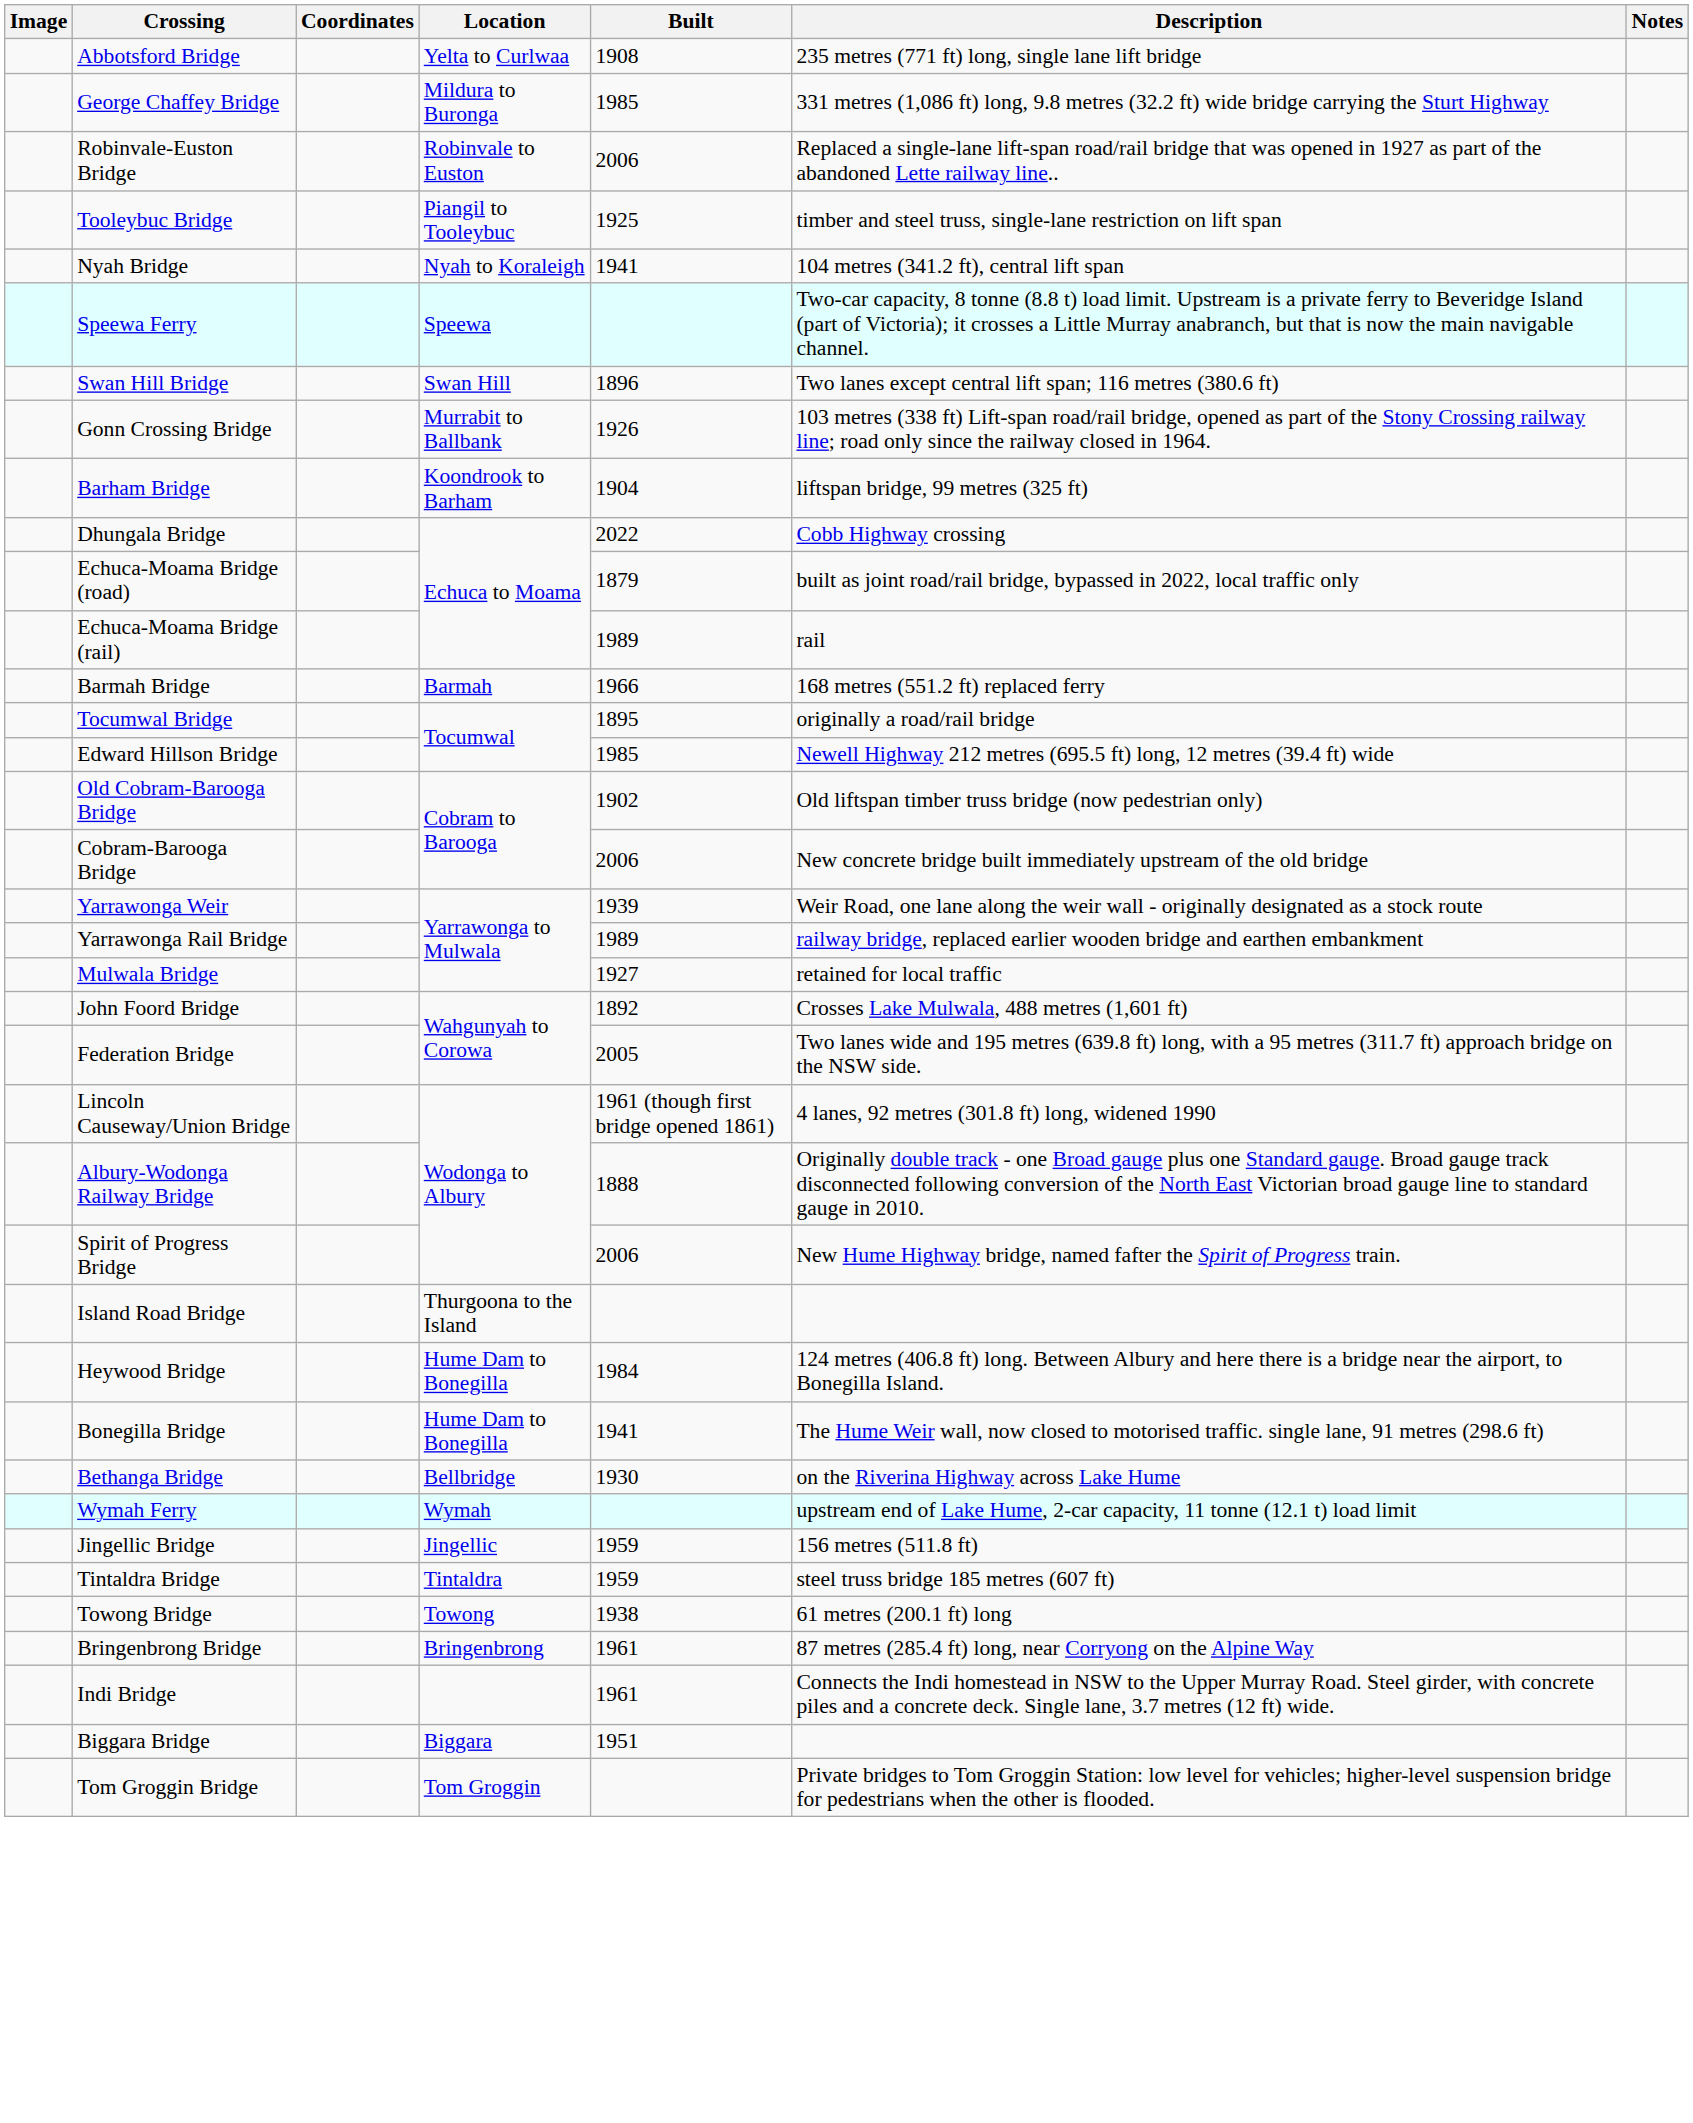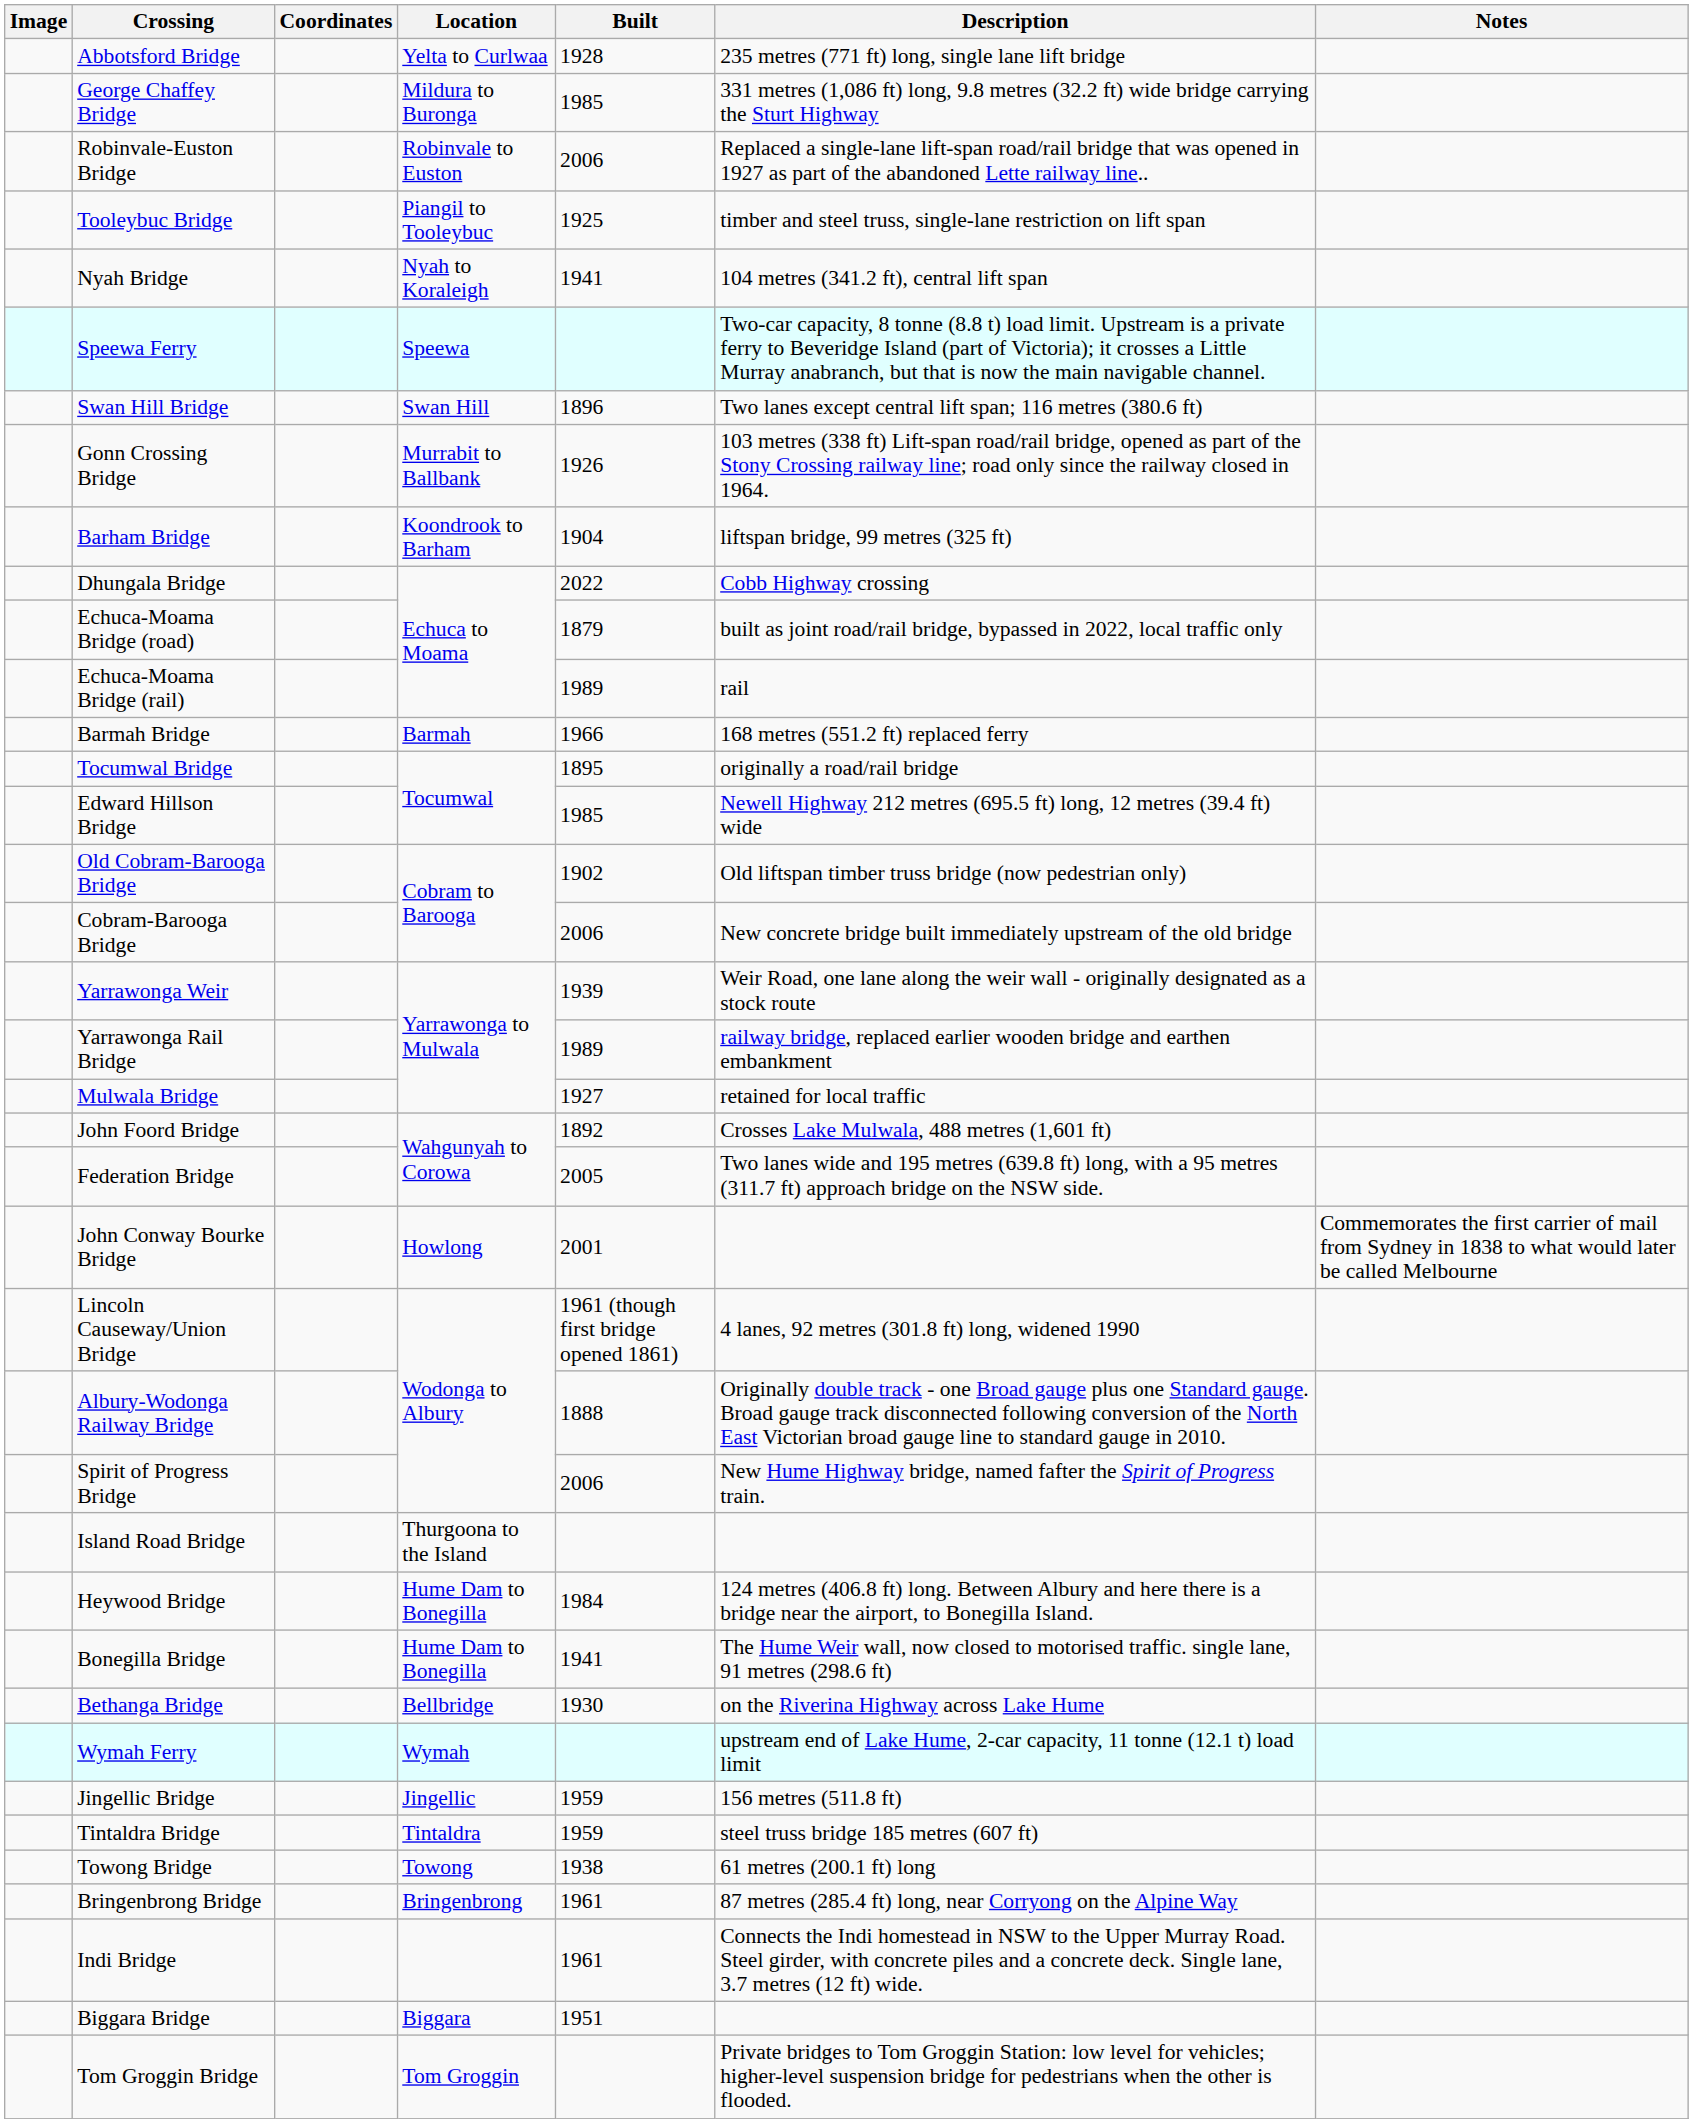Abbotsford Bridge | Built: 1908 -> 1928
+ row: John Conway Bourke Bridge | Howlong | 2001 | Commemorates the first carrier of mail from Sydney in 1838 to what would later be called Melbourne
